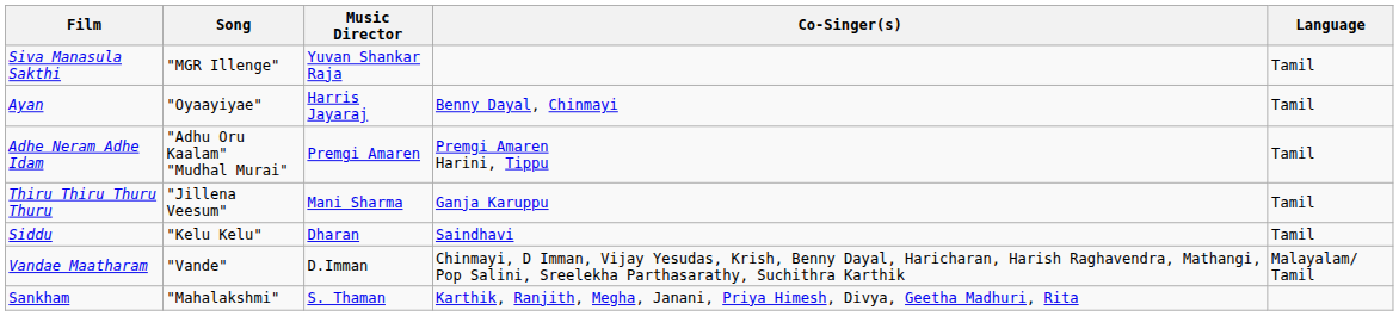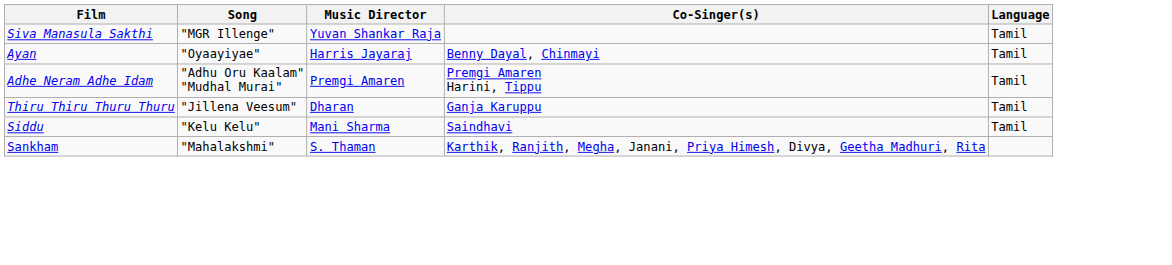Thiru Thiru Thuru Thuru | Music Director: Mani Sharma -> Dharan
Siddu | Music Director: Dharan -> Mani Sharma
- row: Vandae Maatharam | "Vande" | D.Imman | Chinmayi, D Imman, Vijay Yesudas, Krish, Benny Dayal, Haricharan, Harish Raghavendra, Mathangi, Pop Salini, Sreelekha Parthasarathy, Suchithra Karthik | Malayalam/ Tamil
